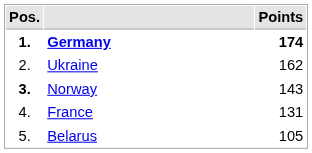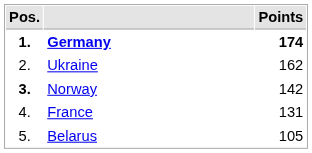Norway | Points: 143 -> 142
